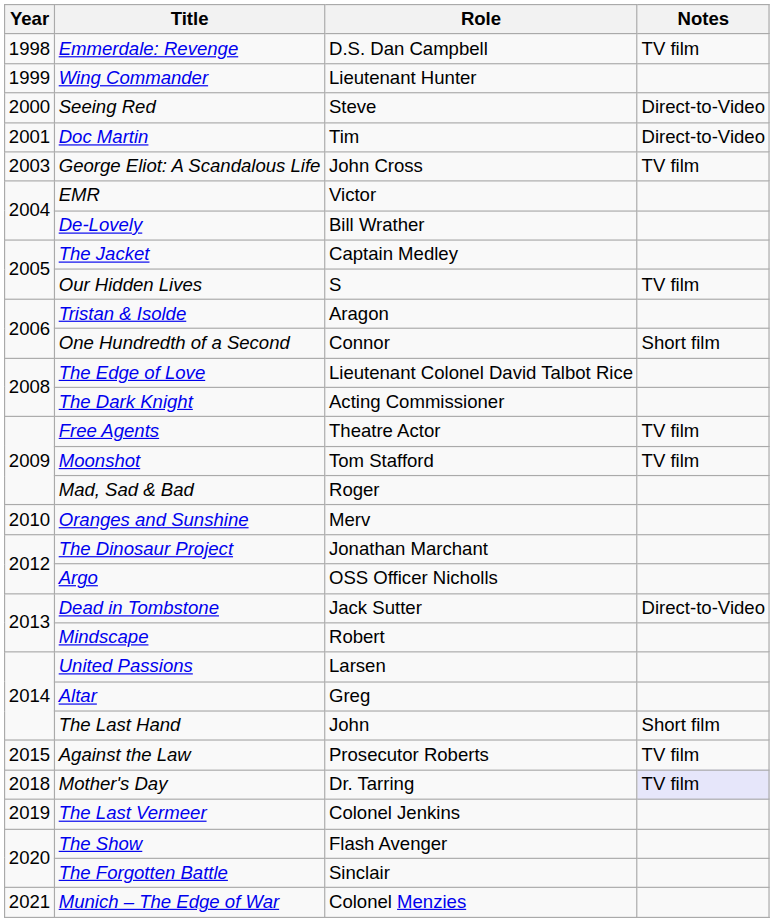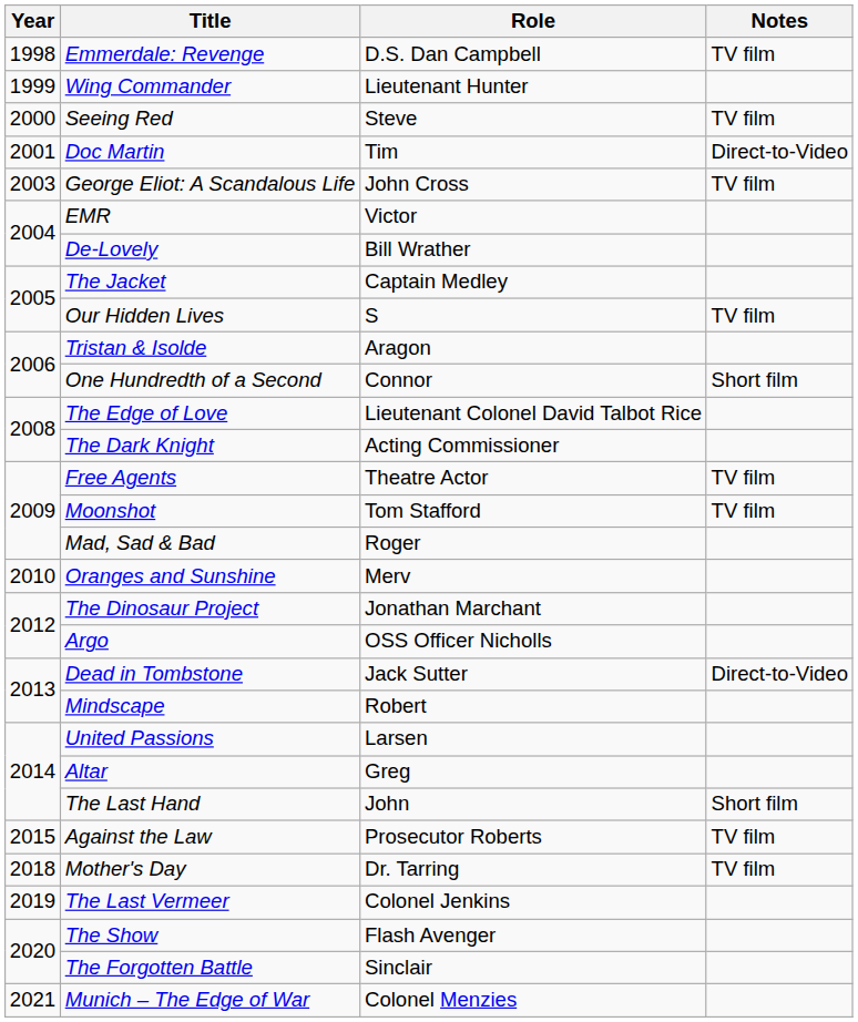Seeing Red | Notes: Direct-to-Video -> TV film
Mother's Day | Notes: lavender background -> no background
